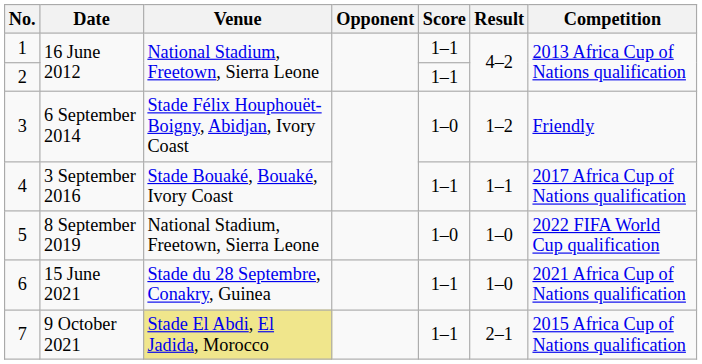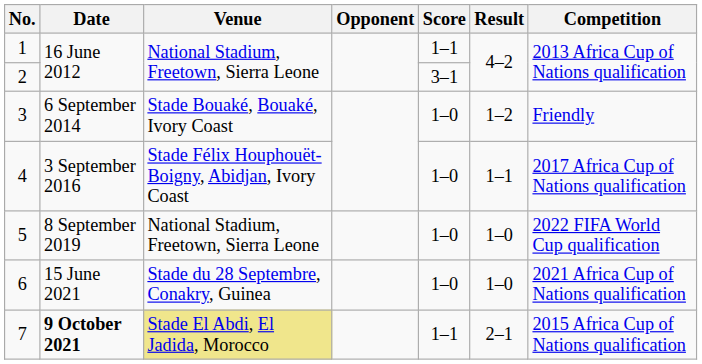2 | Score: 1–1 -> 3–1
3 | Venue: Stade Félix Houphouët-Boigny, Abidjan, Ivory Coast -> Stade Bouaké, Bouaké, Ivory Coast
4 | Venue: Stade Bouaké, Bouaké, Ivory Coast -> Stade Félix Houphouët-Boigny, Abidjan, Ivory Coast
4 | Score: 1–1 -> 1–0
6 | Score: 1–1 -> 1–0
7 | Date: normal -> bold
